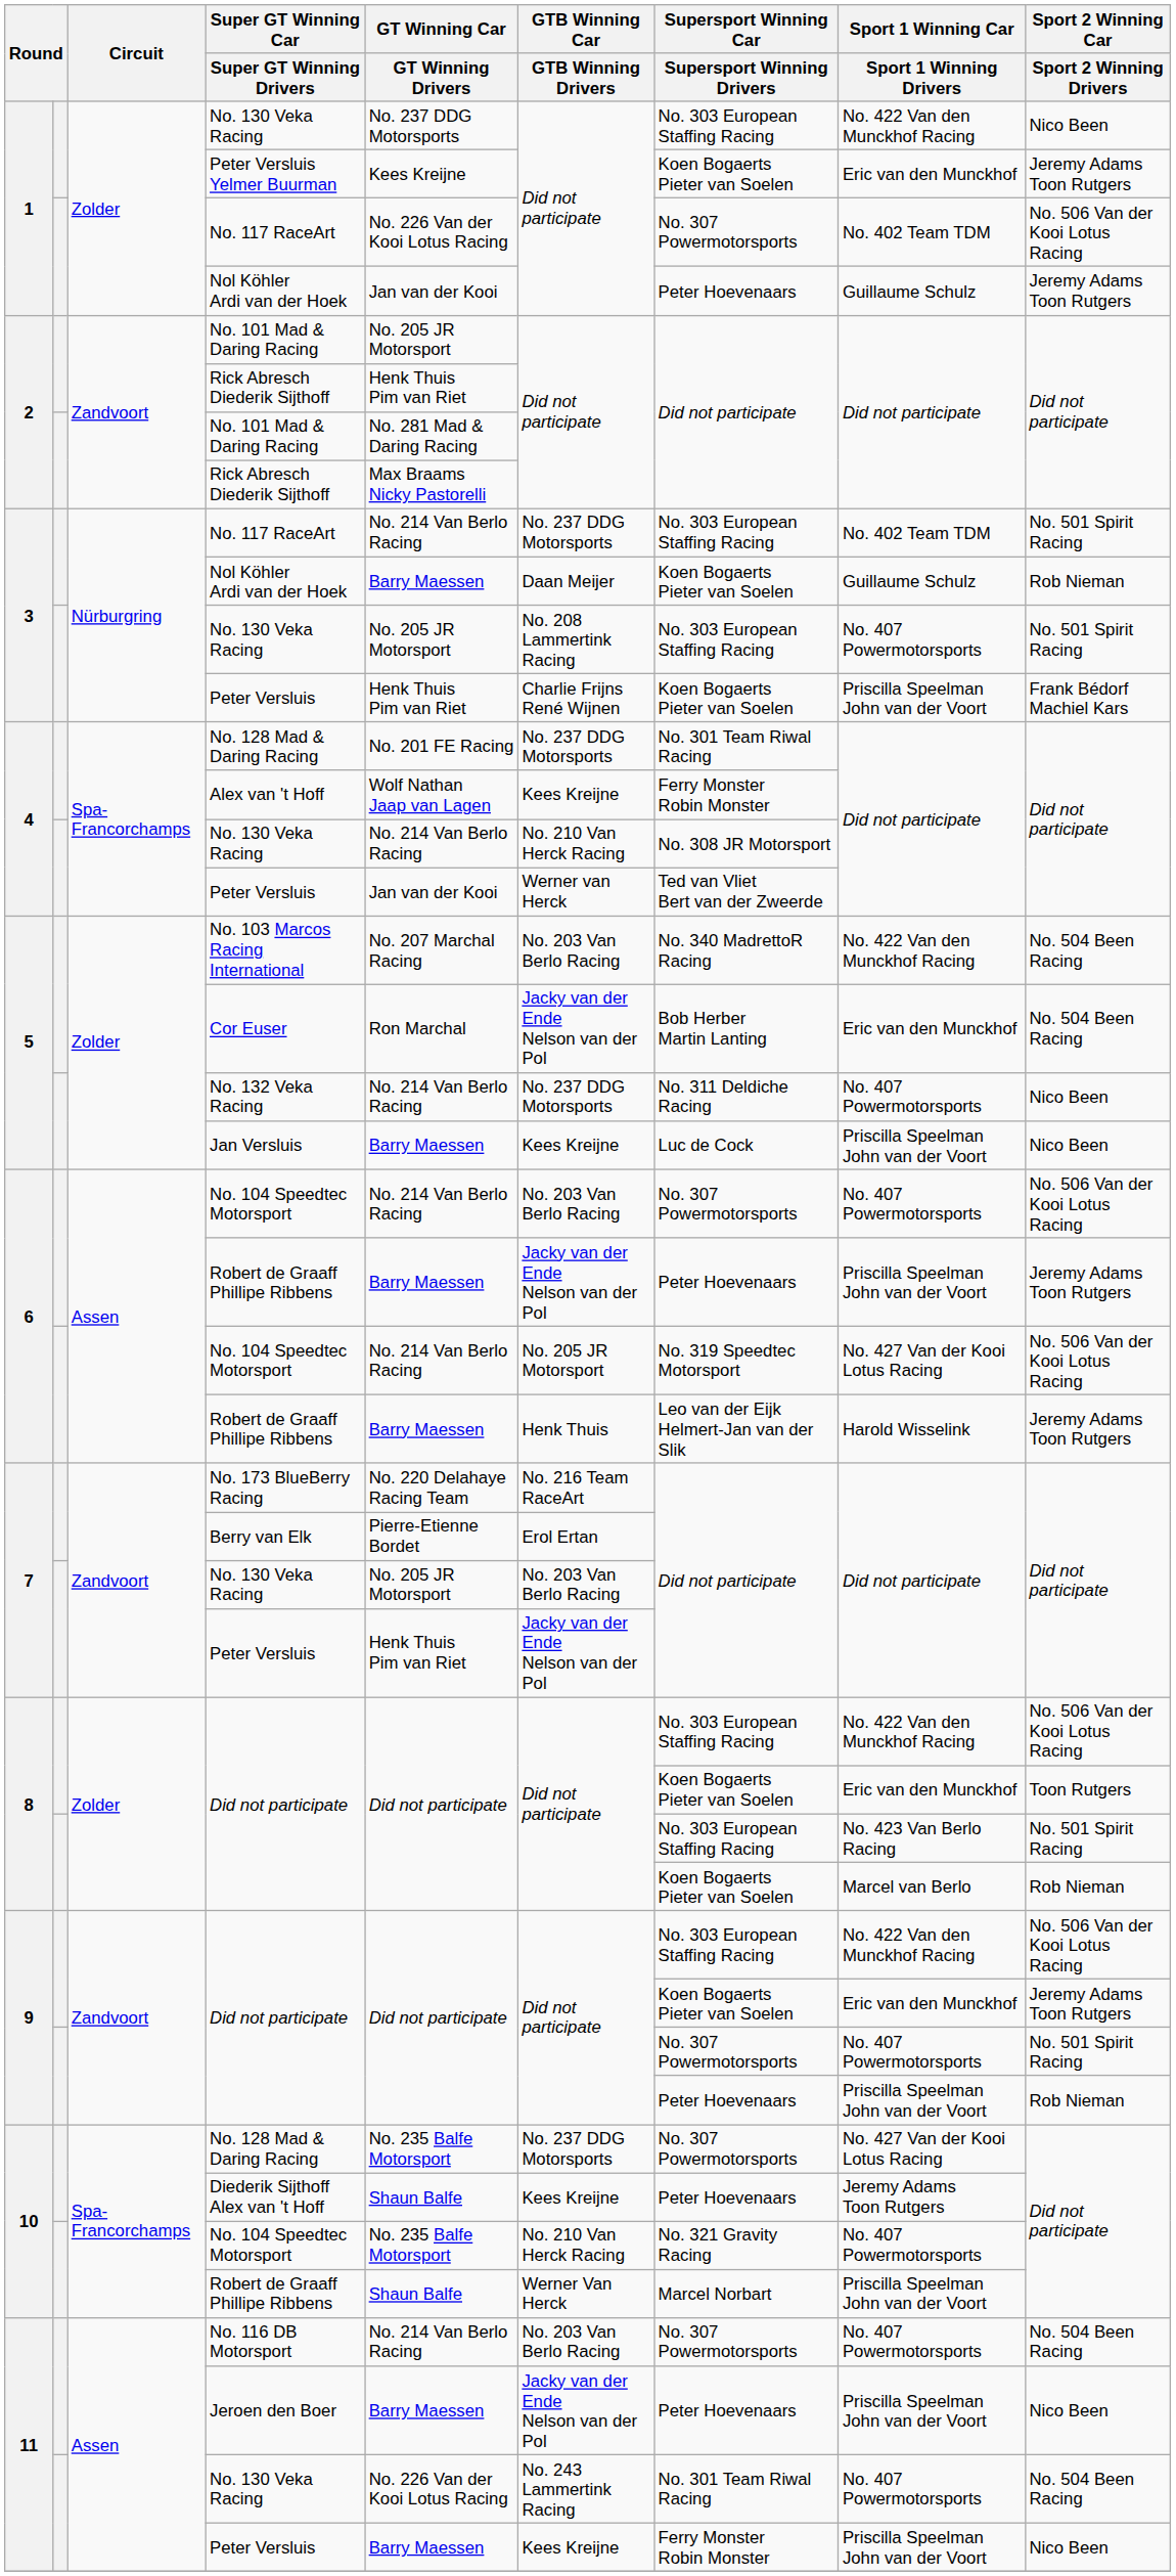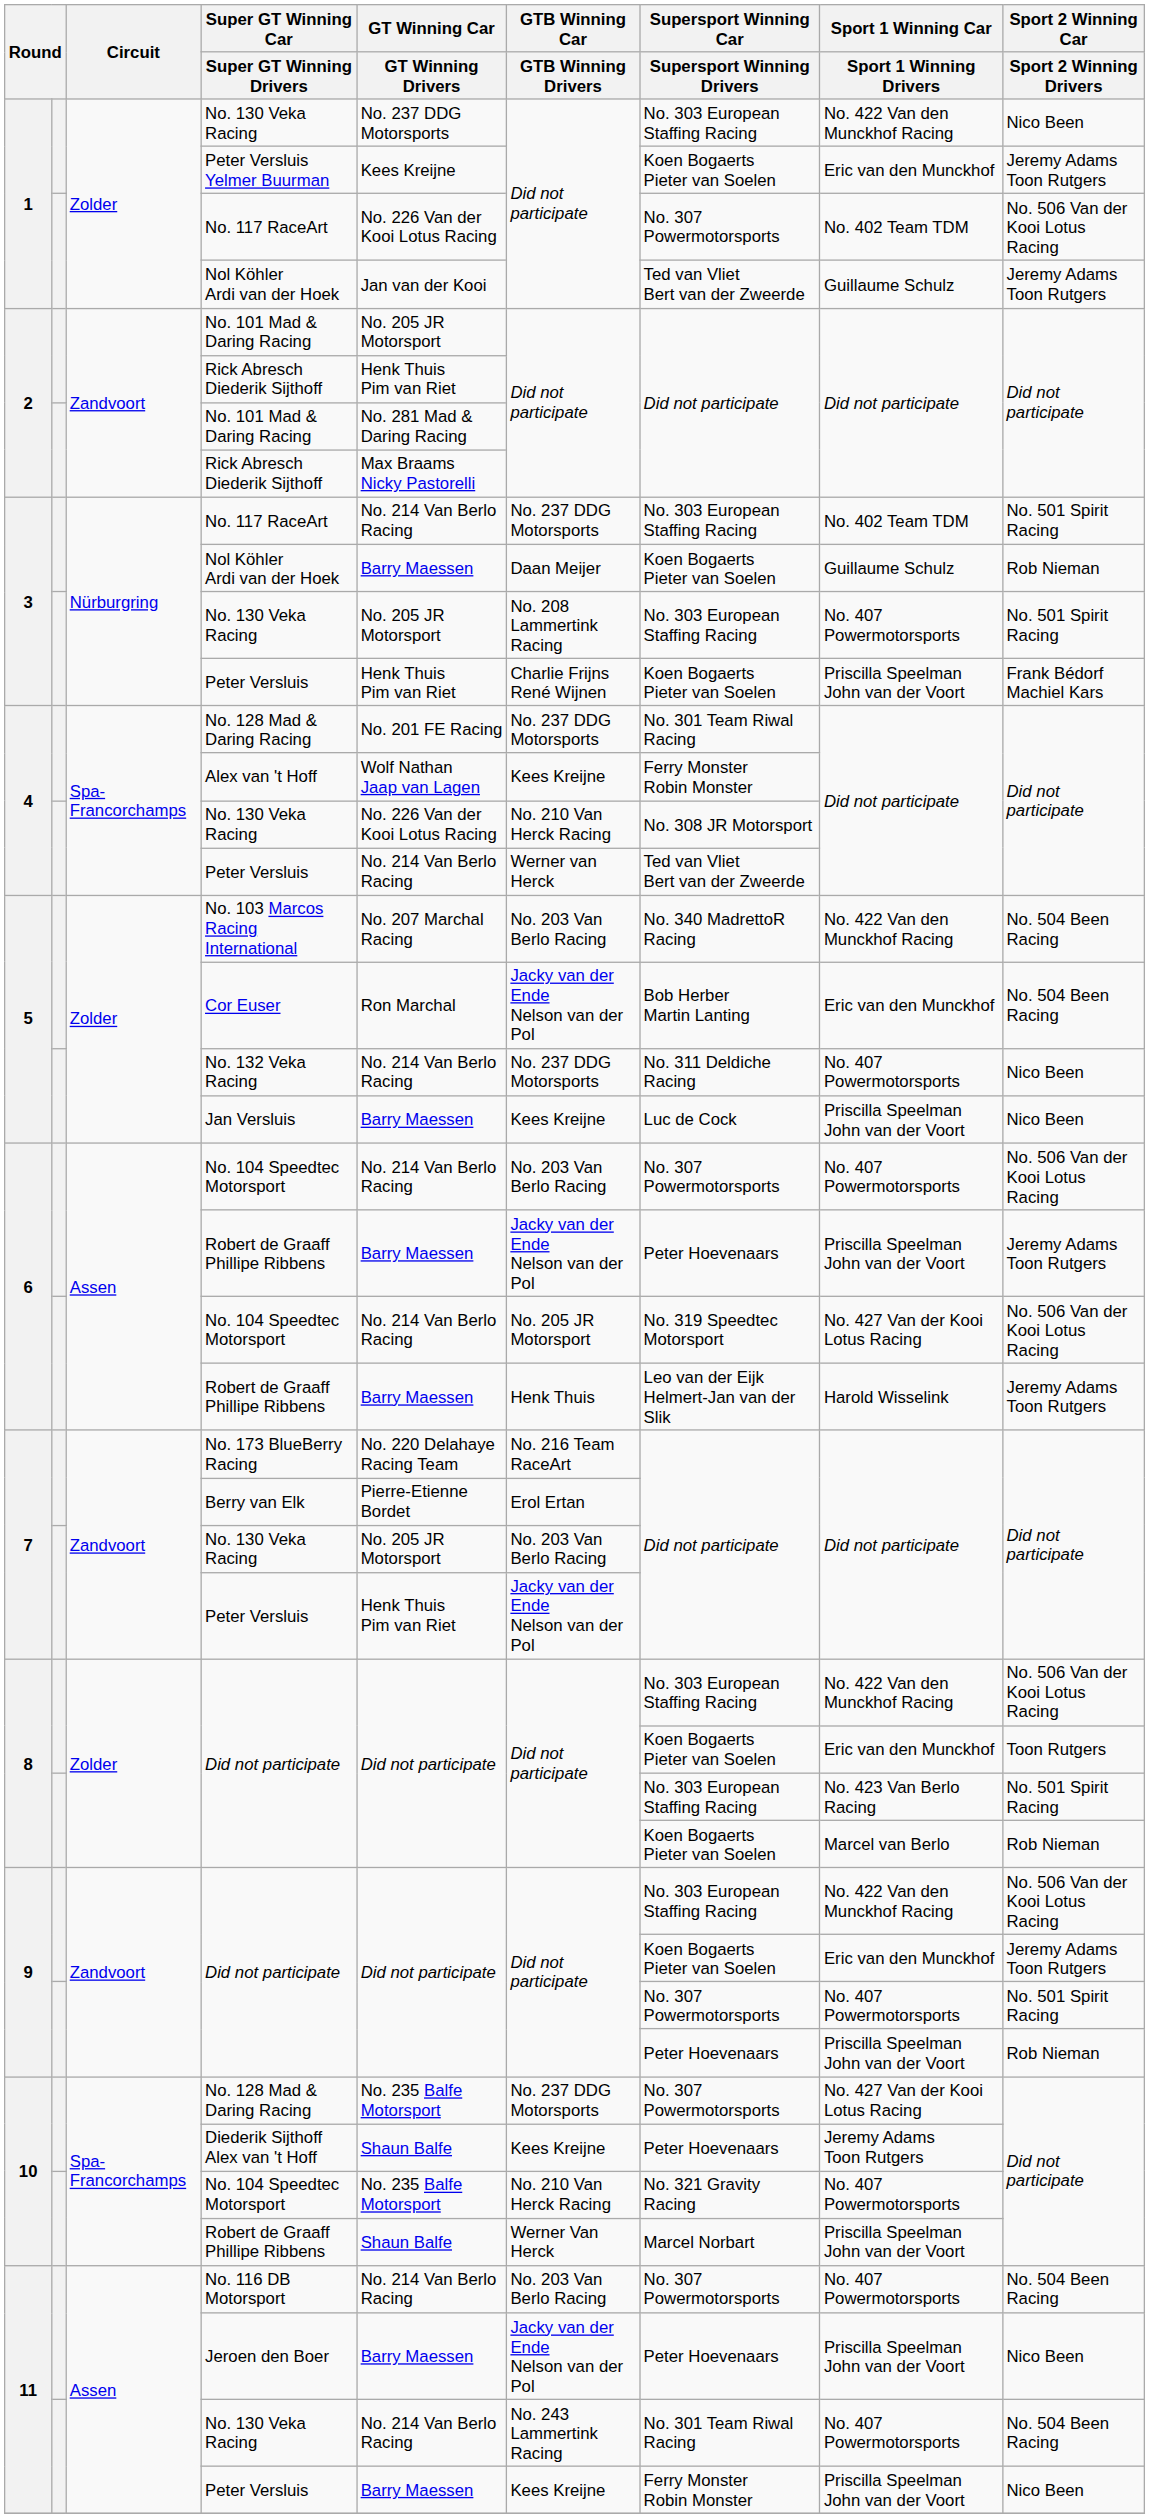1 / Nol Köhler Ardi van der Hoek | Supersport Winning Car / Supersport Winning Drivers: Peter Hoevenaars -> Ted van Vliet Bert van der Zweerde
4 / No. 130 Veka Racing | GT Winning Car / GT Winning Drivers: No. 214 Van Berlo Racing -> No. 226 Van der Kooi Lotus Racing
4 / Peter Versluis | GT Winning Car / GT Winning Drivers: Jan van der Kooi -> No. 214 Van Berlo Racing
11 / No. 130 Veka Racing | GT Winning Car / GT Winning Drivers: No. 226 Van der Kooi Lotus Racing -> No. 214 Van Berlo Racing
